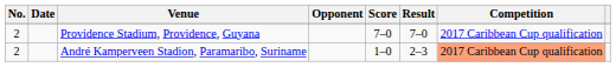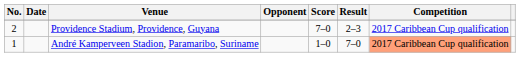Providence Stadium, Providence, Guyana | Result: 7–0 -> 2–3
André Kamperveen Stadion, Paramaribo, Suriname | No.: 2 -> 1
André Kamperveen Stadion, Paramaribo, Suriname | Result: 2–3 -> 7–0
